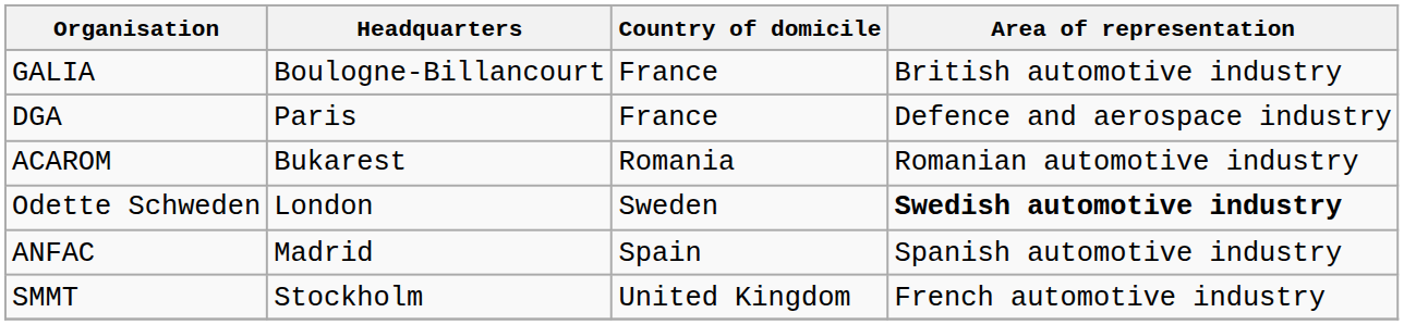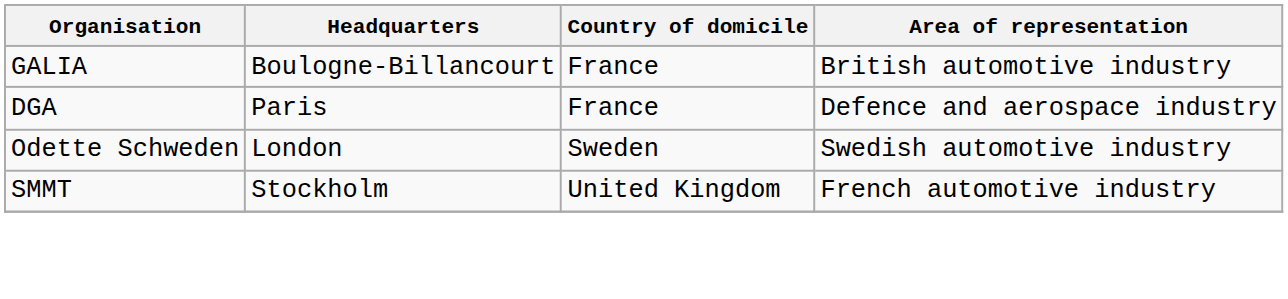- row: ACAROM | Bukarest | Romania | Romanian automotive industry
Odette Schweden | Area of representation: bold -> normal
- row: ANFAC | Madrid | Spain | Spanish automotive industry
